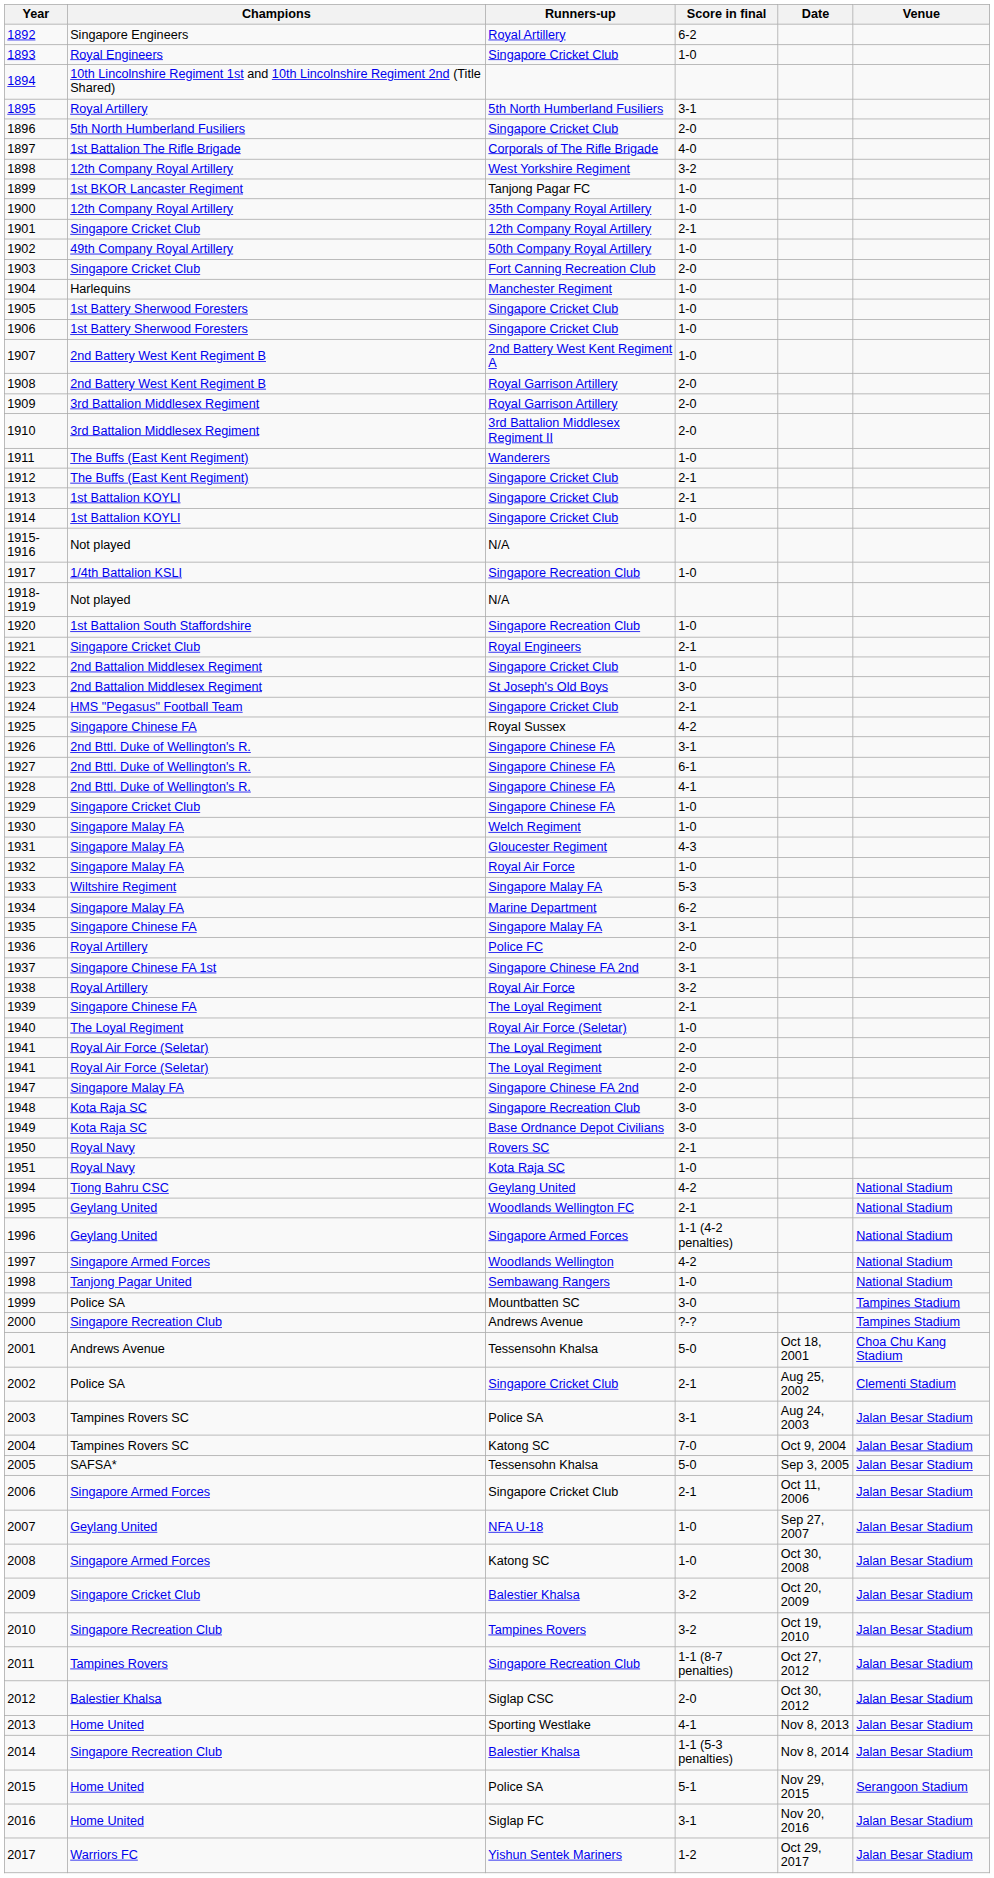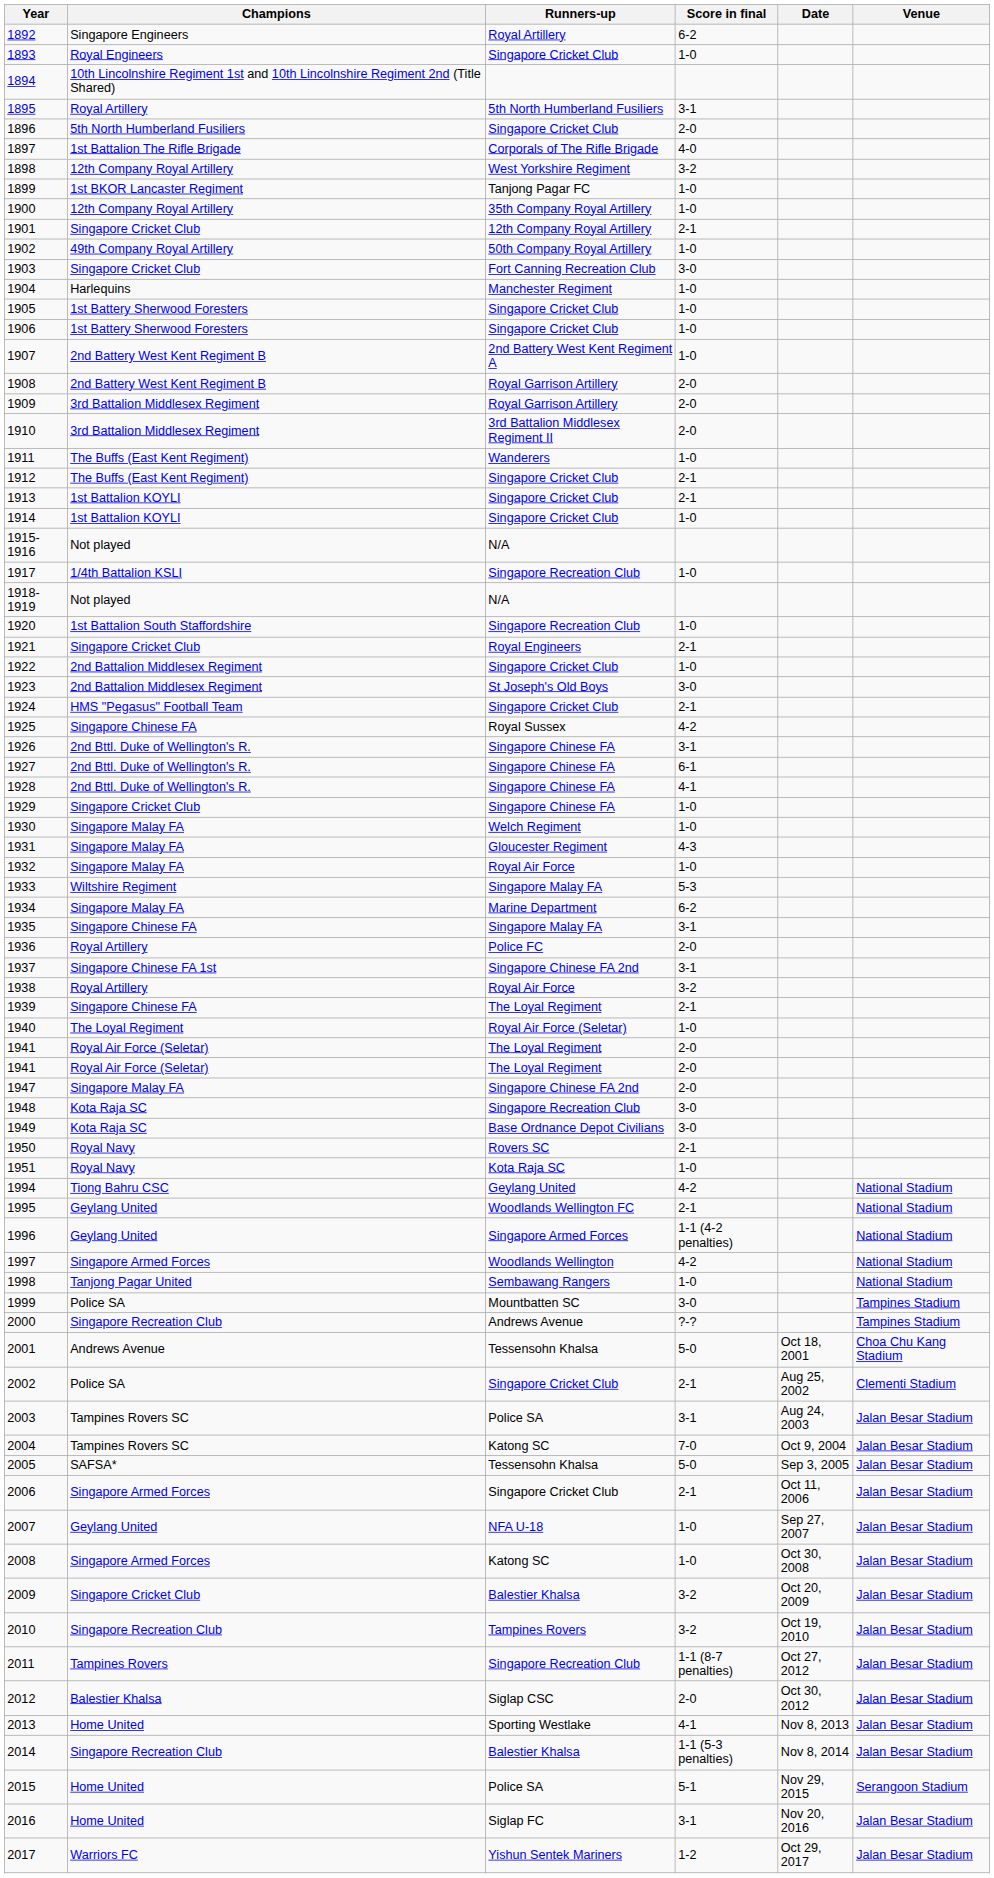1903 | Score in final: 2-0 -> 3-0
